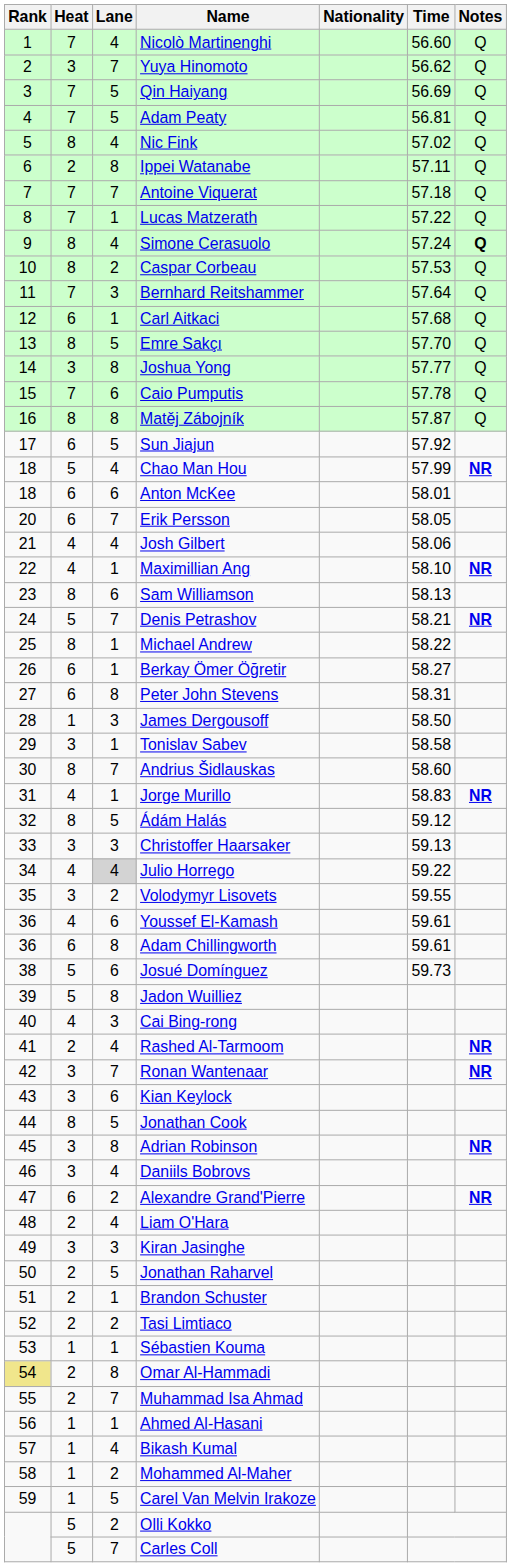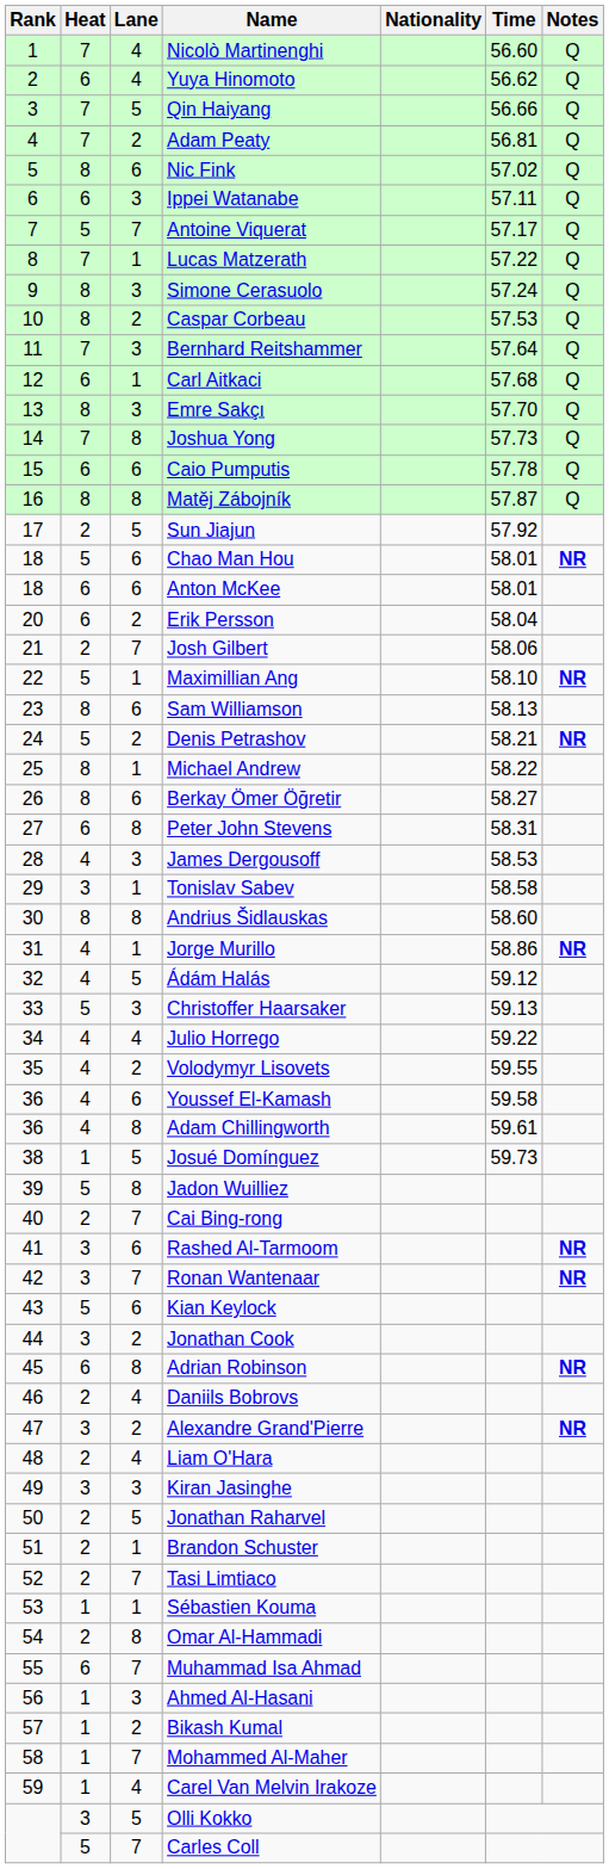Yuya Hinomoto | Heat: 3 -> 6
Yuya Hinomoto | Lane: 7 -> 4
Qin Haiyang | Time: 56.69 -> 56.66
Adam Peaty | Lane: 5 -> 2
Nic Fink | Lane: 4 -> 6
Ippei Watanabe | Heat: 2 -> 6
Ippei Watanabe | Lane: 8 -> 3
Antoine Viquerat | Heat: 7 -> 5
Antoine Viquerat | Time: 57.18 -> 57.17
Simone Cerasuolo | Lane: 4 -> 3
Simone Cerasuolo | Notes: bold -> normal
Emre Sakçı | Lane: 5 -> 3
Joshua Yong | Heat: 3 -> 7
Joshua Yong | Time: 57.77 -> 57.73
Caio Pumputis | Heat: 7 -> 6
Sun Jiajun | Heat: 6 -> 2
Chao Man Hou | Lane: 4 -> 6
Chao Man Hou | Time: 57.99 -> 58.01
Erik Persson | Lane: 7 -> 2
Erik Persson | Time: 58.05 -> 58.04
Josh Gilbert | Heat: 4 -> 2
Josh Gilbert | Lane: 4 -> 7
Maximillian Ang | Heat: 4 -> 5
Denis Petrashov | Lane: 7 -> 2
Berkay Ömer Öğretir | Heat: 6 -> 8
Berkay Ömer Öğretir | Lane: 1 -> 6
James Dergousoff | Heat: 1 -> 4
James Dergousoff | Time: 58.50 -> 58.53
Andrius Šidlauskas | Lane: 7 -> 8
Jorge Murillo | Time: 58.83 -> 58.86
Ádám Halás | Heat: 8 -> 4
Christoffer Haarsaker | Heat: 3 -> 5
Julio Horrego | Lane: lightgrey background -> no background
Volodymyr Lisovets | Heat: 3 -> 4
Youssef El-Kamash | Time: 59.61 -> 59.58
Adam Chillingworth | Heat: 6 -> 4
Josué Domínguez | Heat: 5 -> 1
Josué Domínguez | Lane: 6 -> 5
Cai Bing-rong | Heat: 4 -> 2
Cai Bing-rong | Lane: 3 -> 7
Rashed Al-Tarmoom | Heat: 2 -> 3
Rashed Al-Tarmoom | Lane: 4 -> 6
Kian Keylock | Heat: 3 -> 5
Jonathan Cook | Heat: 8 -> 3
Jonathan Cook | Lane: 5 -> 2
Adrian Robinson | Heat: 3 -> 6
Daniils Bobrovs | Heat: 3 -> 2
Alexandre Grand'Pierre | Heat: 6 -> 3
Tasi Limtiaco | Lane: 2 -> 7
Omar Al-Hammadi | Rank: khaki background -> no background
Muhammad Isa Ahmad | Heat: 2 -> 6
Ahmed Al-Hasani | Lane: 1 -> 3
Bikash Kumal | Lane: 4 -> 2
Mohammed Al-Maher | Lane: 2 -> 7
Carel Van Melvin Irakoze | Lane: 5 -> 4
Olli Kokko | Heat: 5 -> 3
Olli Kokko | Lane: 2 -> 5
